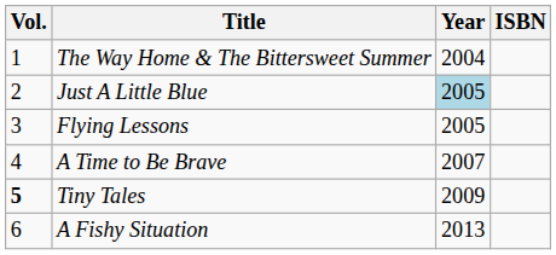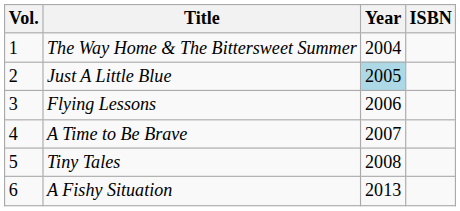Flying Lessons | Year: 2005 -> 2006
Tiny Tales | Vol.: bold -> normal
Tiny Tales | Year: 2009 -> 2008
